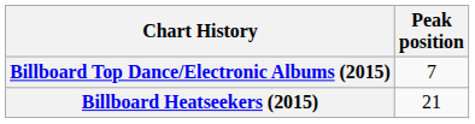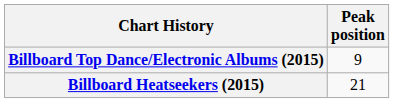Billboard Top Dance/Electronic Albums (2015) | Peak position: 7 -> 9
